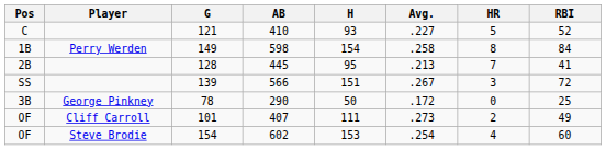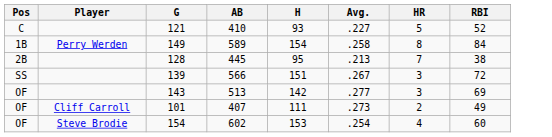149 | AB: 598 -> 589
128 | RBI: 41 -> 38
- row: 3B | George Pinkney | 78 | 290 | 50 | .172 | 0 | 25
+ row: OF | 143 | 513 | 142 | .277 | 3 | 69
